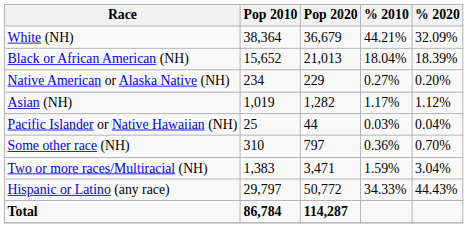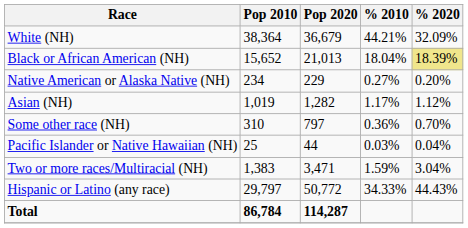Black or African American (NH) | % 2020: no background -> khaki background
rows swapped: Pacific Islander or Native Hawaiian (NH) <-> Some other race (NH)
